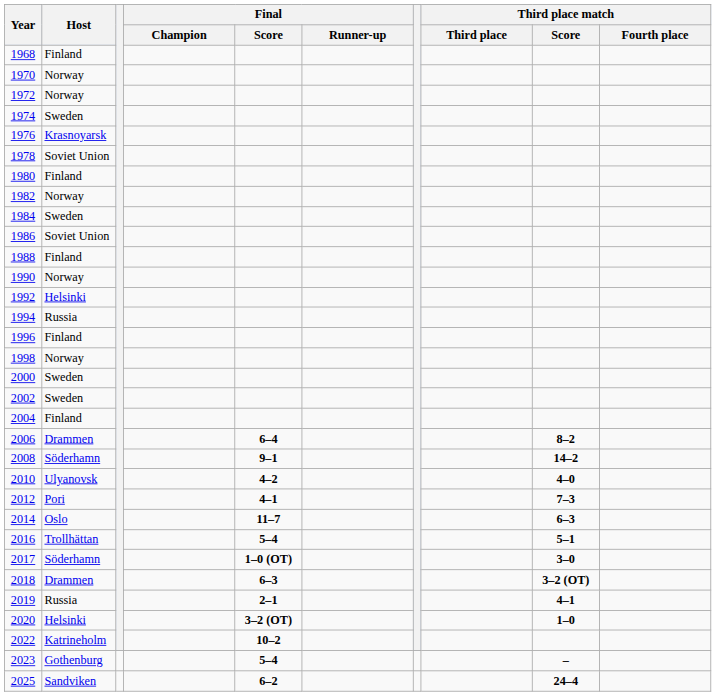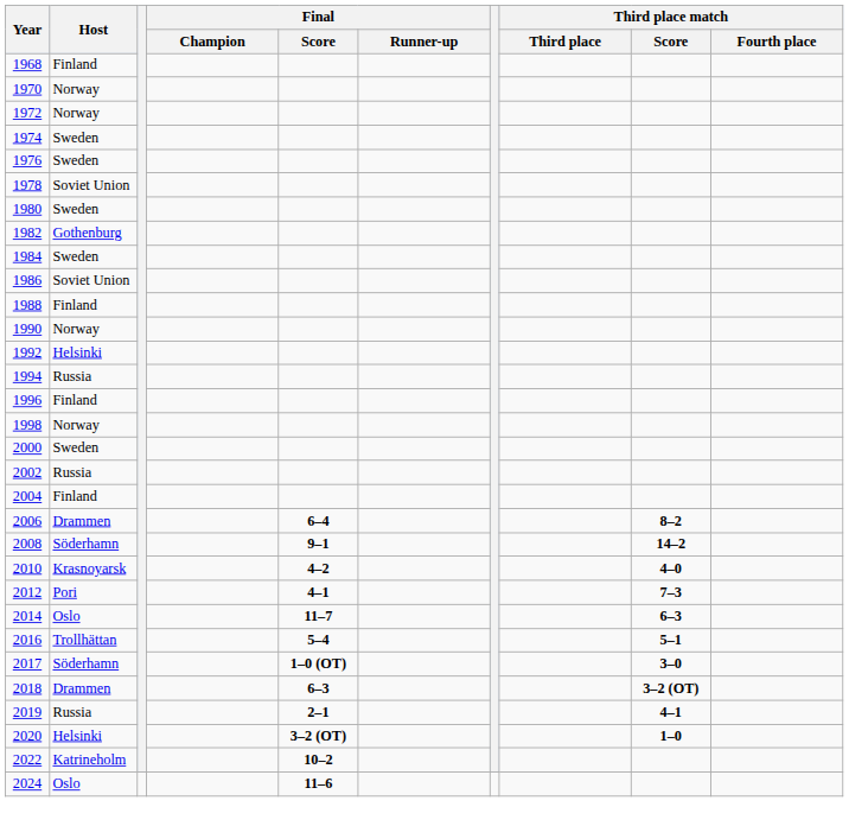1976 | Host: Krasnoyarsk -> Sweden
1980 | Host: Finland -> Sweden
1982 | Host: Norway -> Gothenburg
2002 | Host: Sweden -> Russia
2010 | Host: Ulyanovsk -> Krasnoyarsk
- row: 2023 | Gothenburg | 5–4 | –
+ row: 2024 | Oslo | 11–6
- row: 2025 | Sandviken | 6–2 | 24–4
